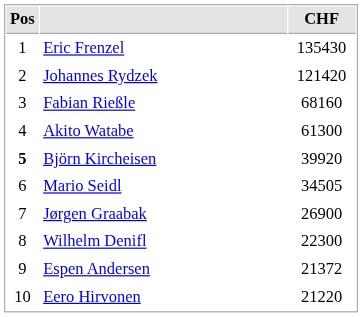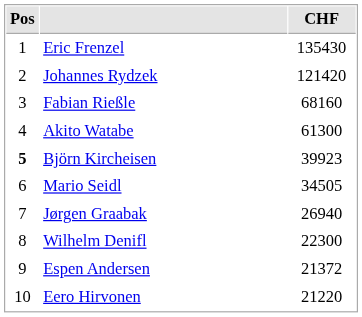Björn Kircheisen | CHF: 39920 -> 39923
Jørgen Graabak | CHF: 26900 -> 26940
